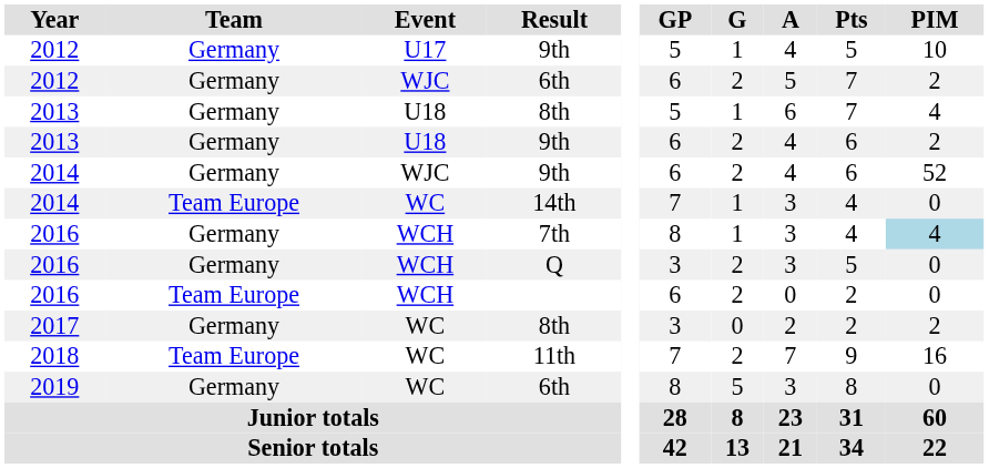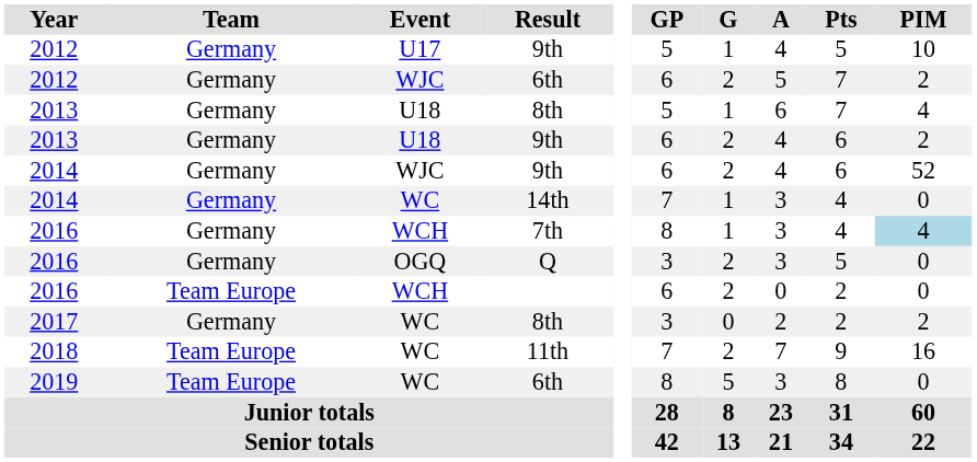14th | Team: Team Europe -> Germany
Q | Event: WCH -> OGQ
2019 / 6th | Team: Germany -> Team Europe
